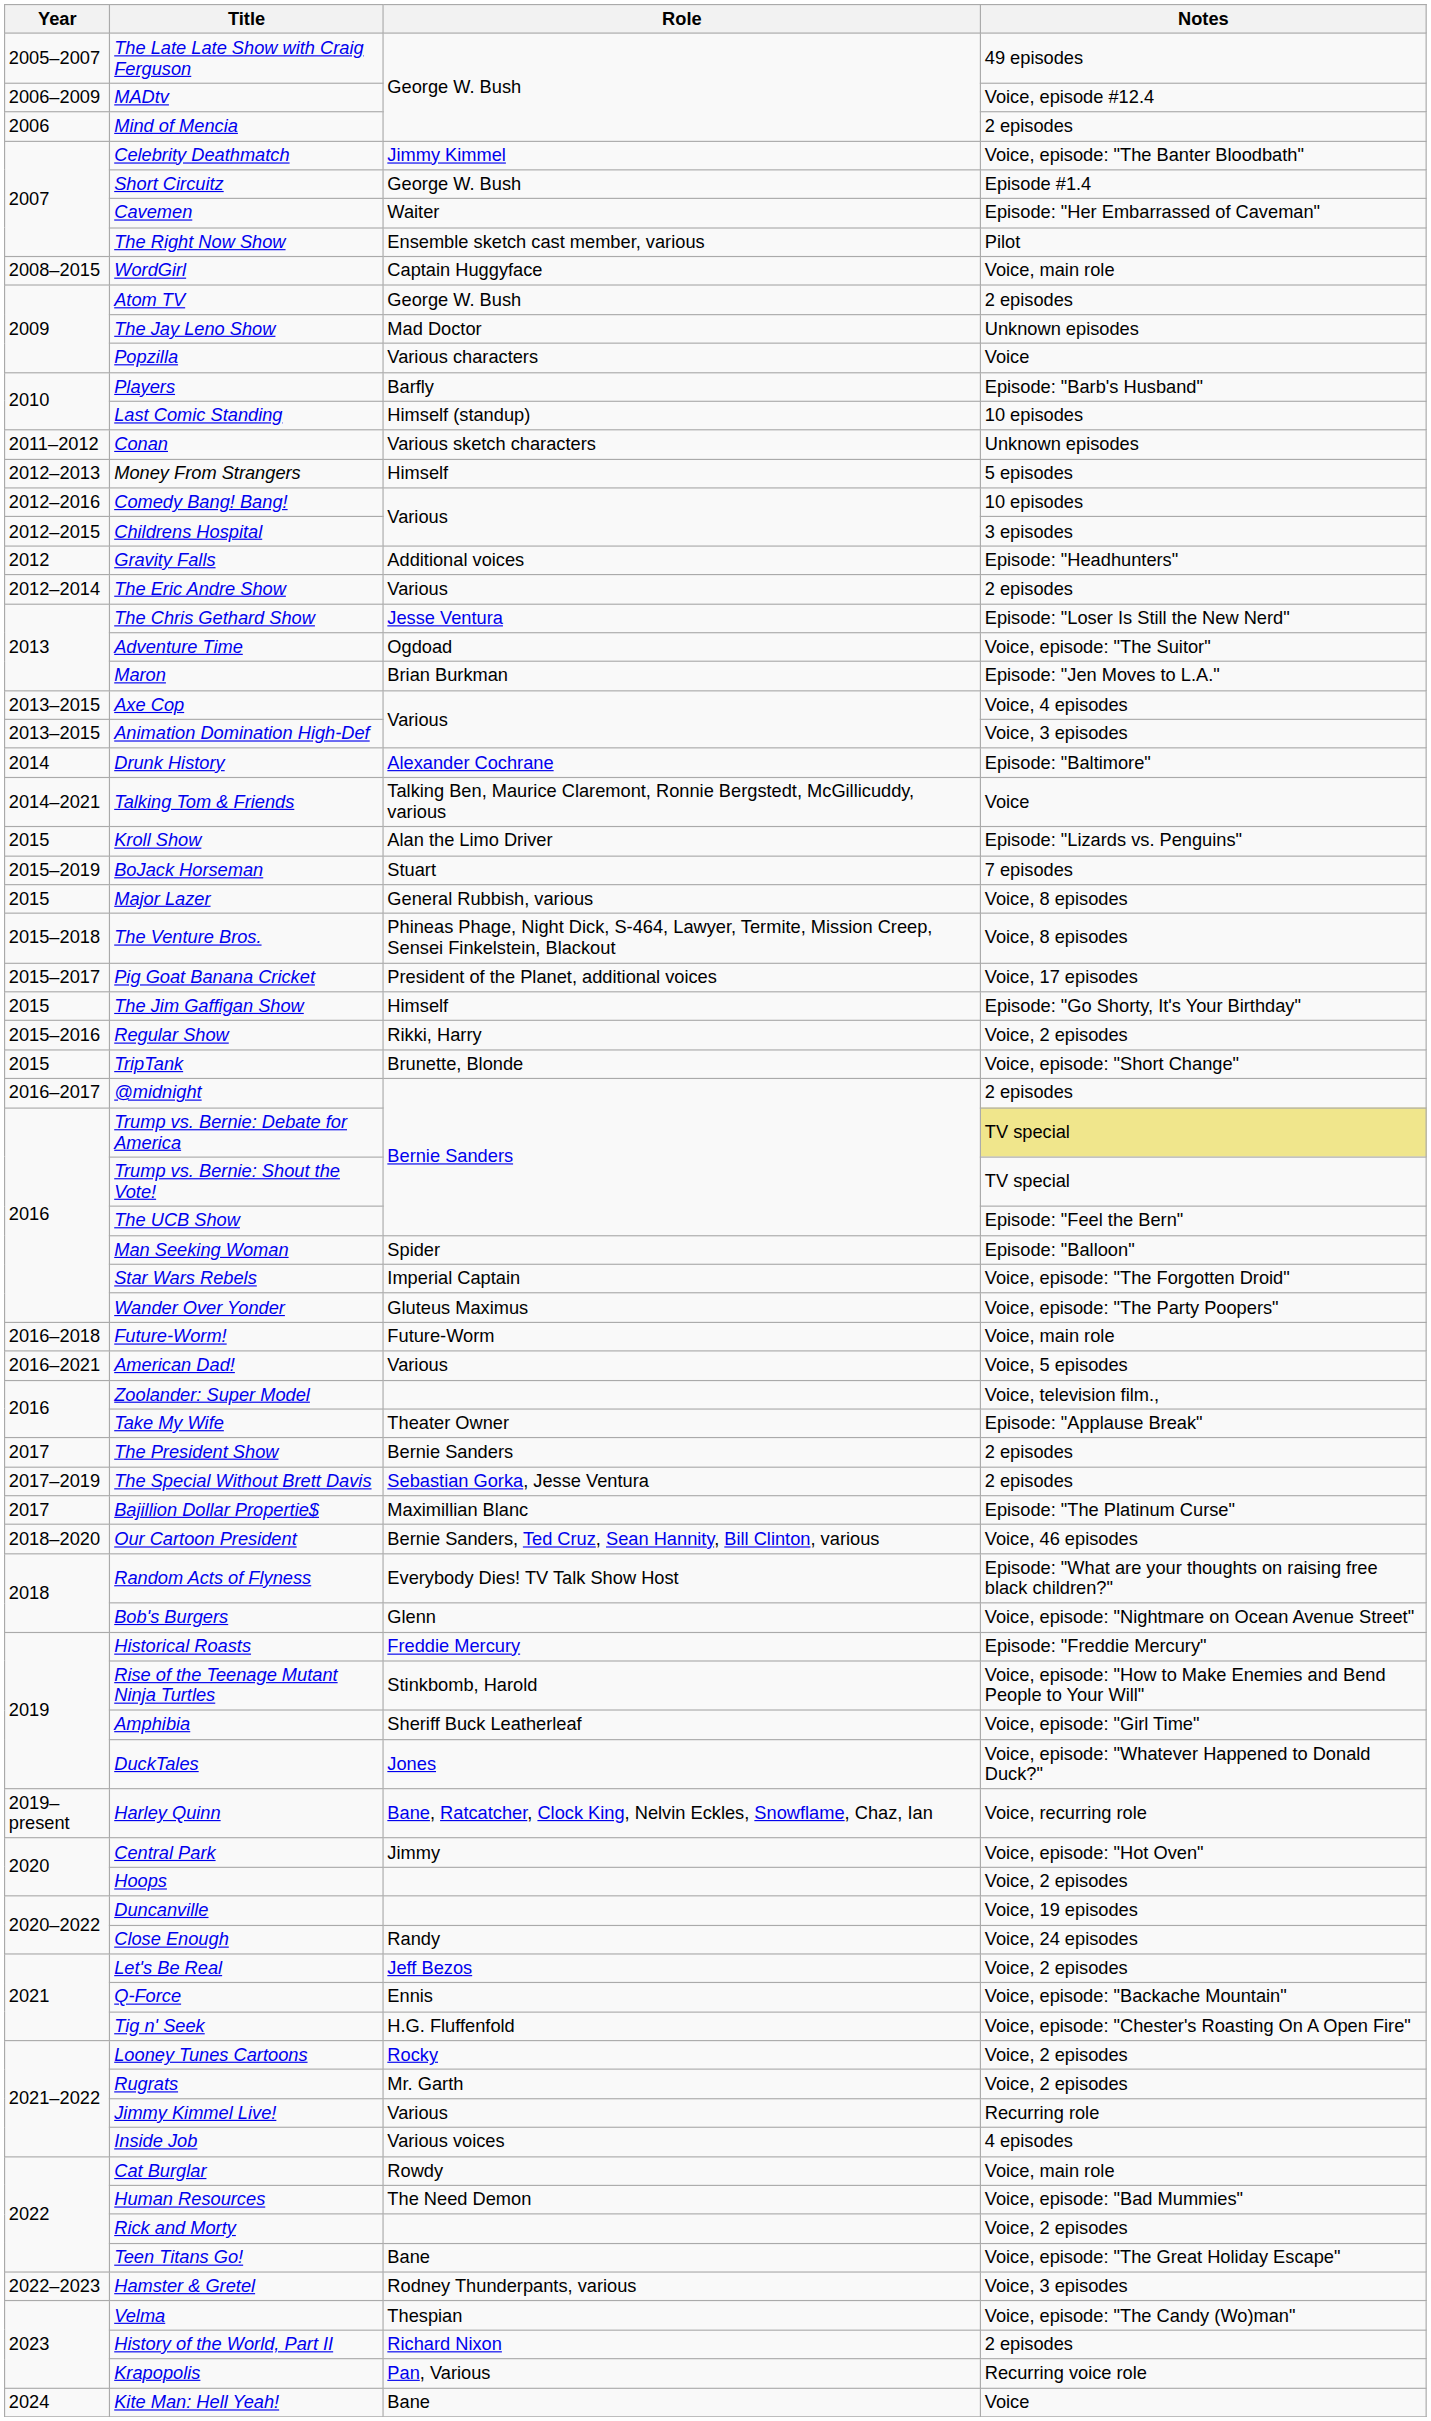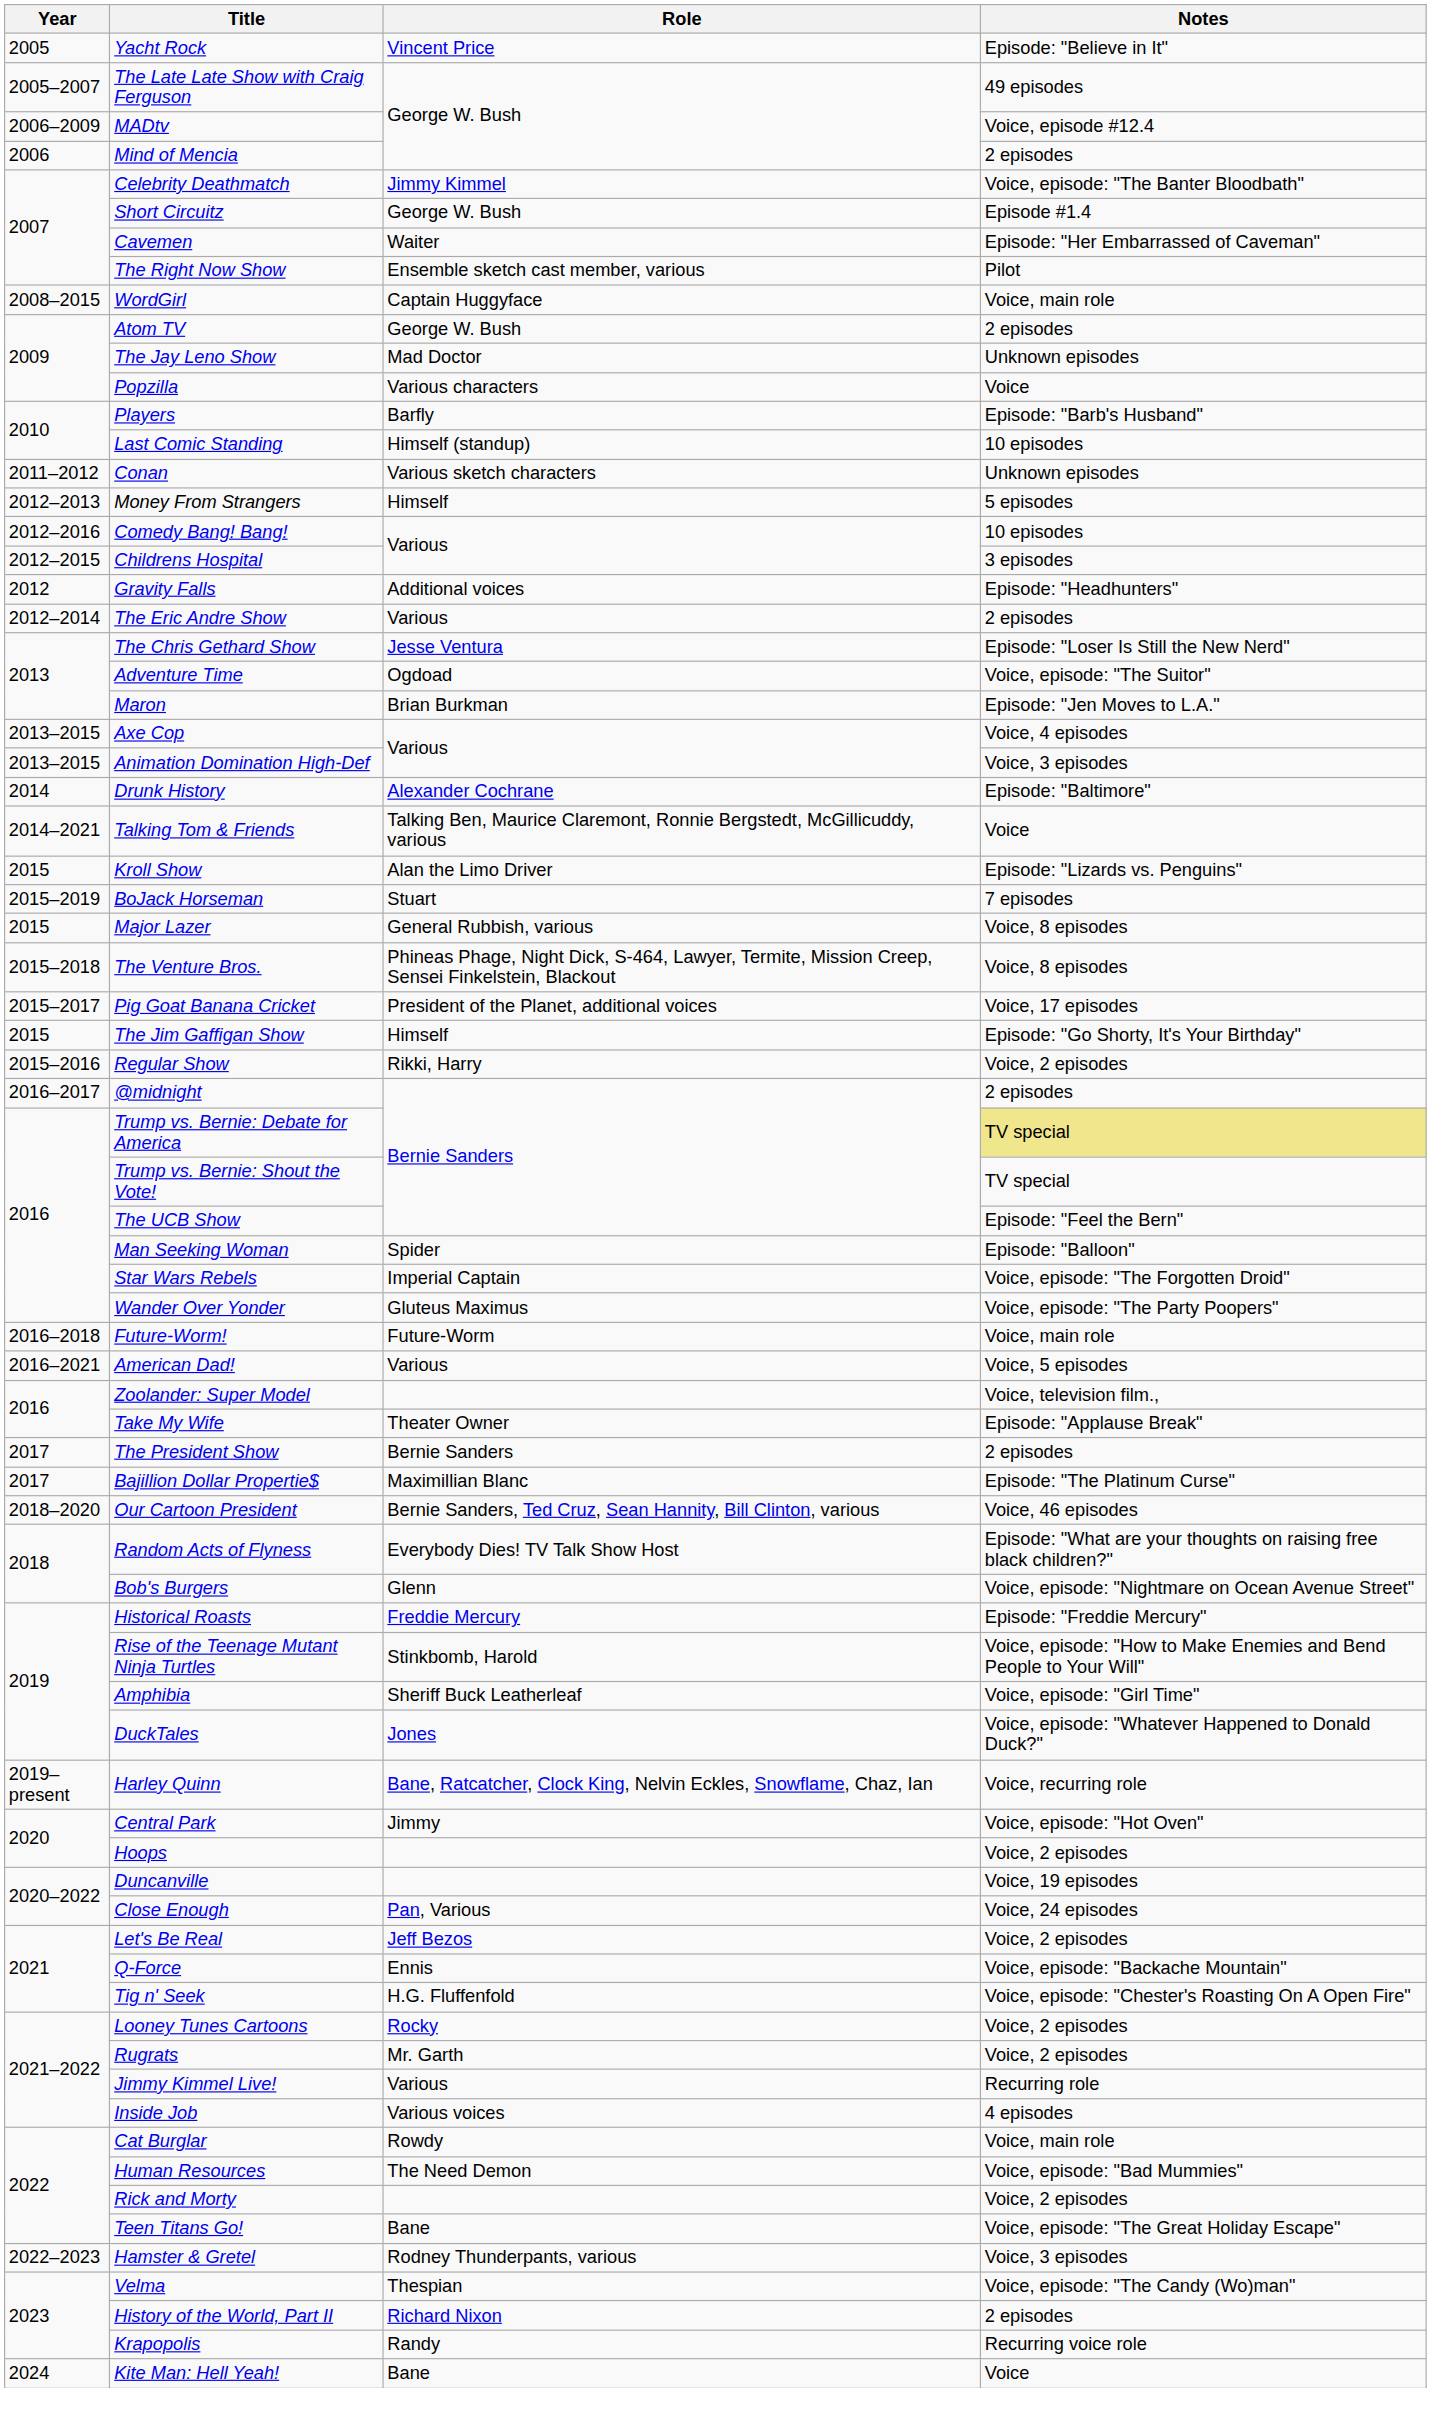+ row: 2005 | Yacht Rock | Vincent Price | Episode: "Believe in It"
- row: 2015 | TripTank | Brunette, Blonde | Voice, episode: "Short Change"
- row: 2017–2019 | The Special Without Brett Davis | Sebastian Gorka, Jesse Ventura | 2 episodes
Close Enough | Role: Randy -> Pan, Various
Krapopolis | Role: Pan, Various -> Randy
